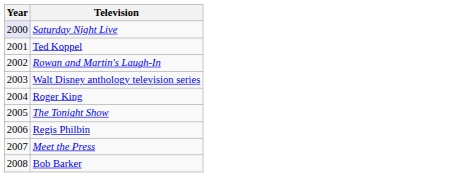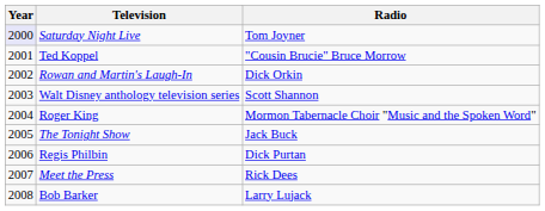+ column: Radio | Tom Joyner | "Cousin Brucie" Bruce Morrow | Dick Orkin | Scott Shannon | Mormon Tabernacle Choir "Music and the Spoken Word" | Jack Buck | Dick Purtan | Rick Dees | Larry Lujack
